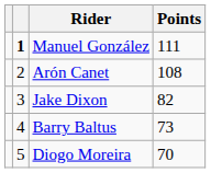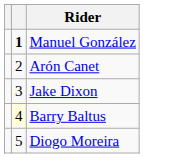- column: Points | 111 | 108 | 82 | 73 | 70
Barry Baltus | column 2: no background -> lightyellow background
